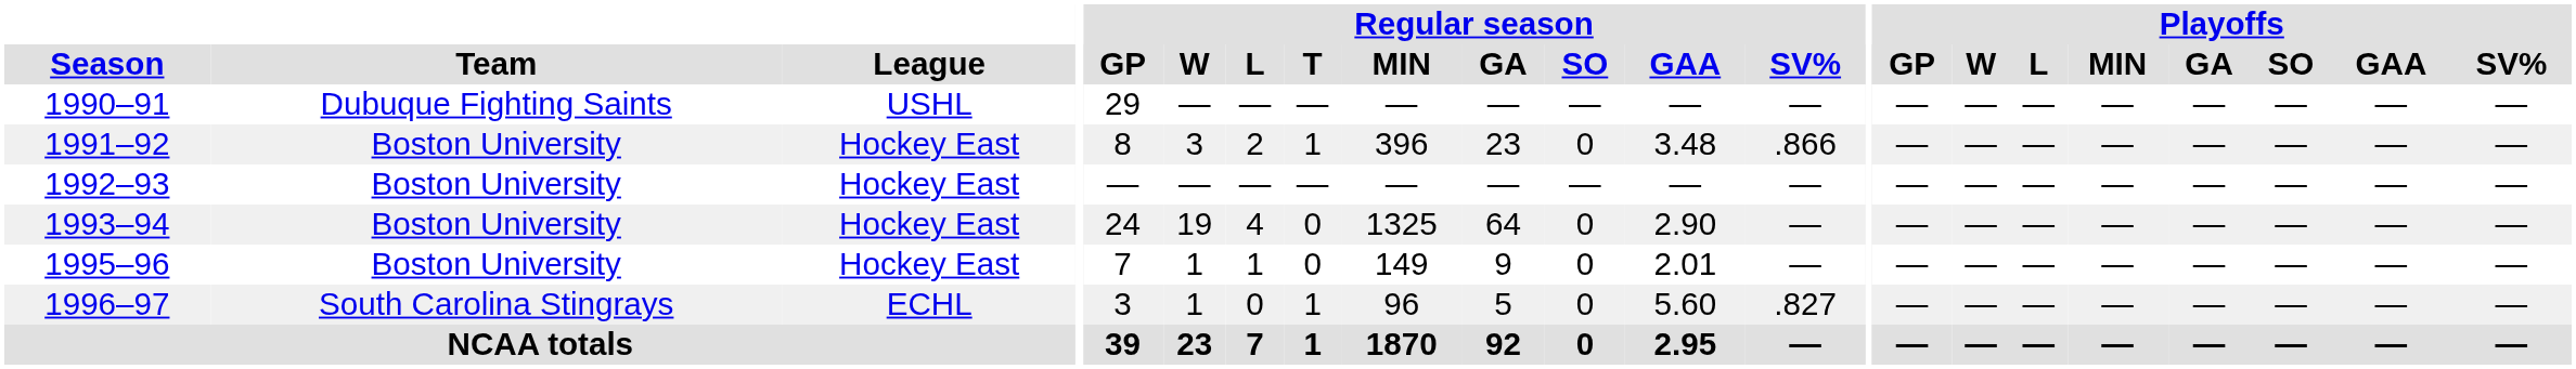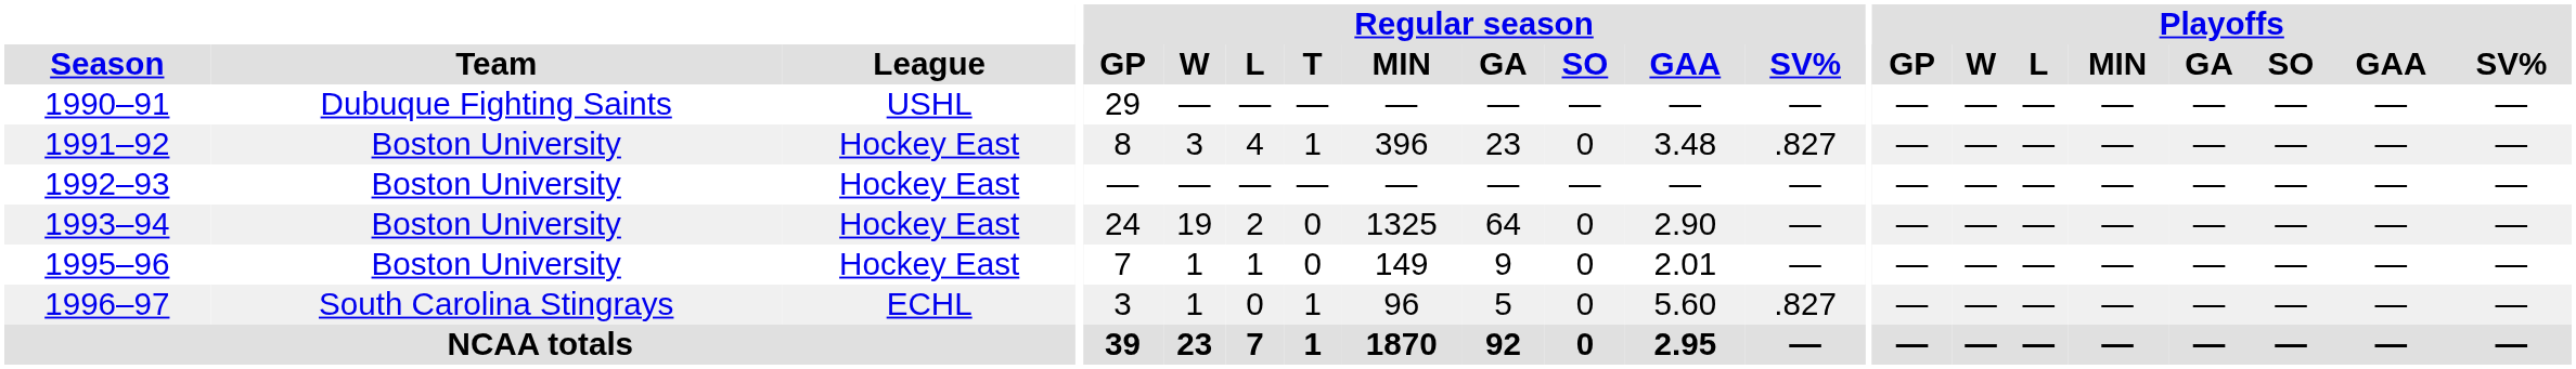1991–92 | Regular season / L: 2 -> 4
1991–92 | Regular season / SV%: .866 -> .827
1993–94 | Regular season / L: 4 -> 2
